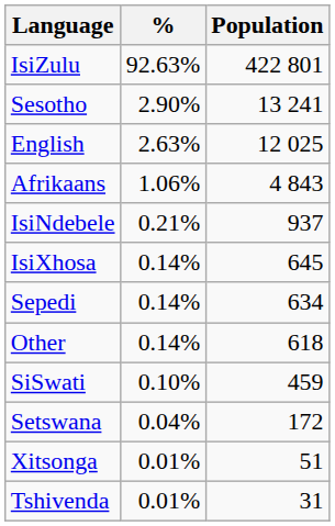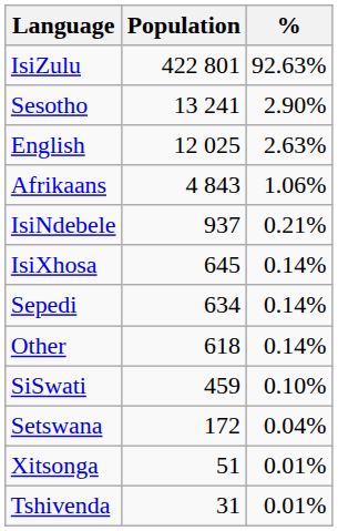columns swapped: Population <-> %
